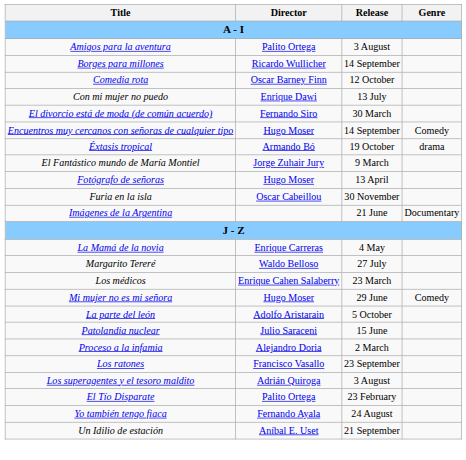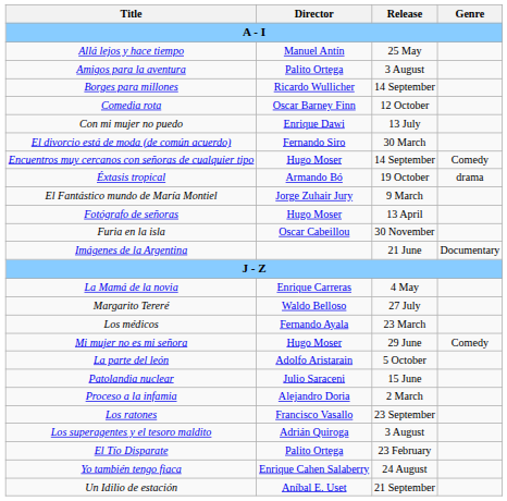+ row: Allá lejos y hace tiempo | Manuel Antín | 25 May
Los médicos | Director: Enrique Cahen Salaberry -> Fernando Ayala
Yo también tengo fiaca | Director: Fernando Ayala -> Enrique Cahen Salaberry
